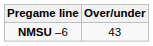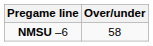NMSU –6 | Over/under: 43 -> 58
